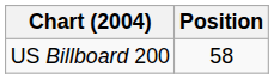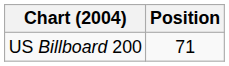US Billboard 200 | Position: 58 -> 71
